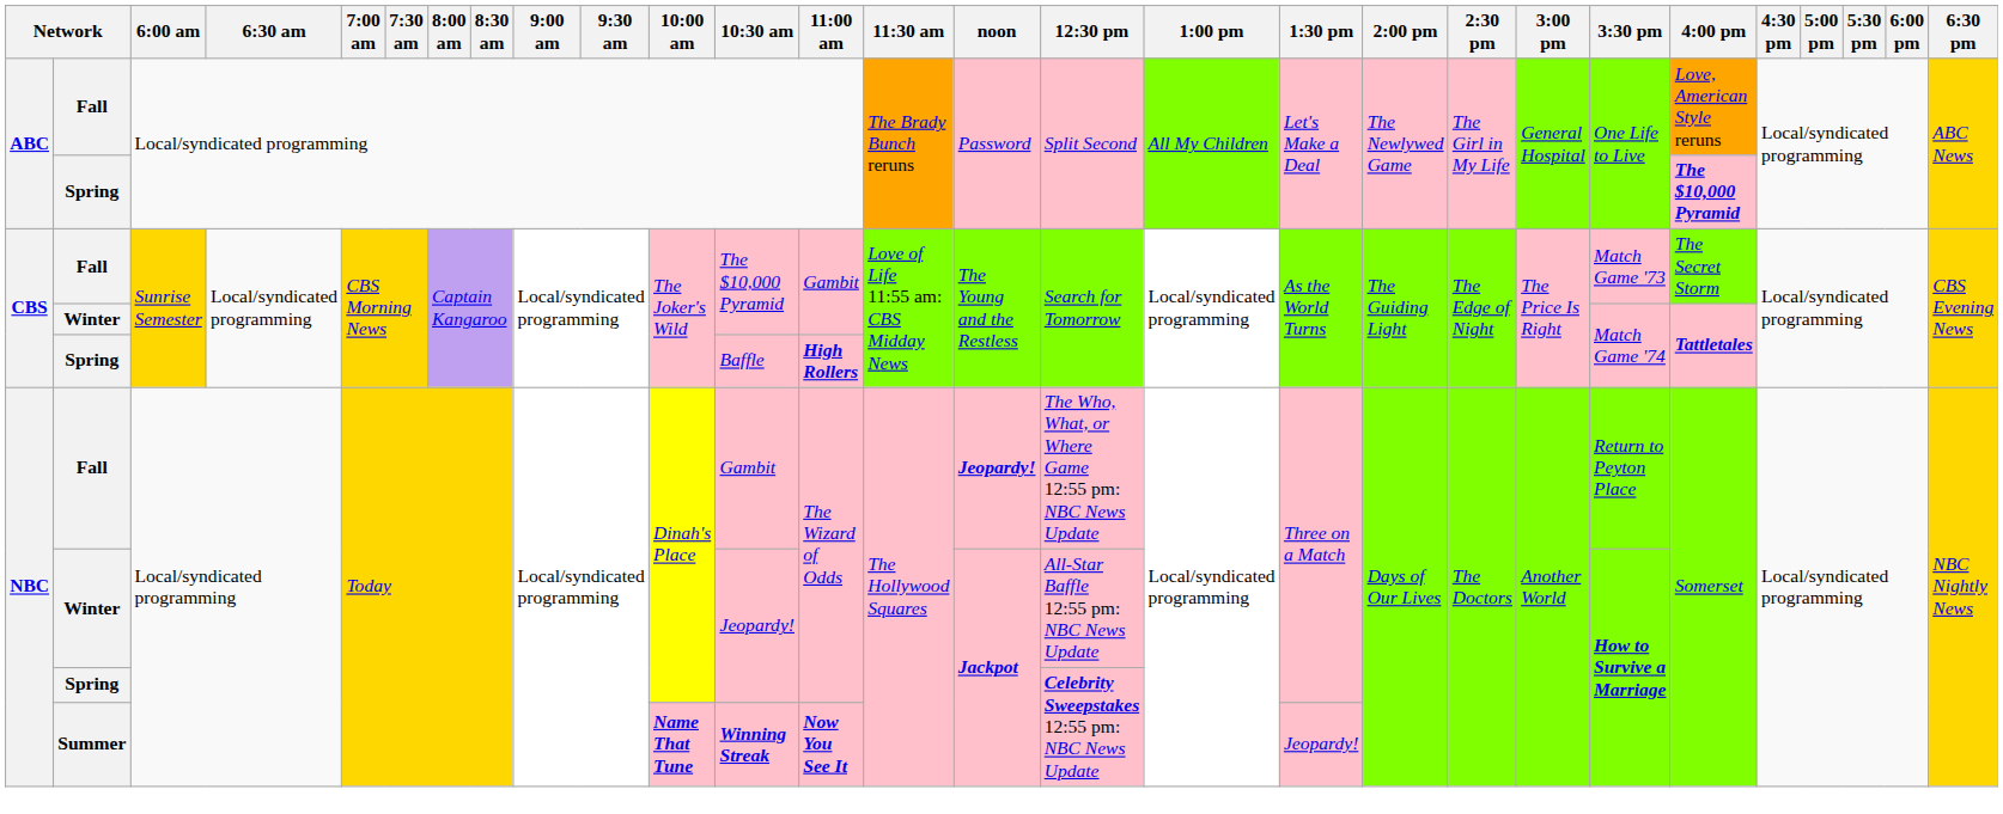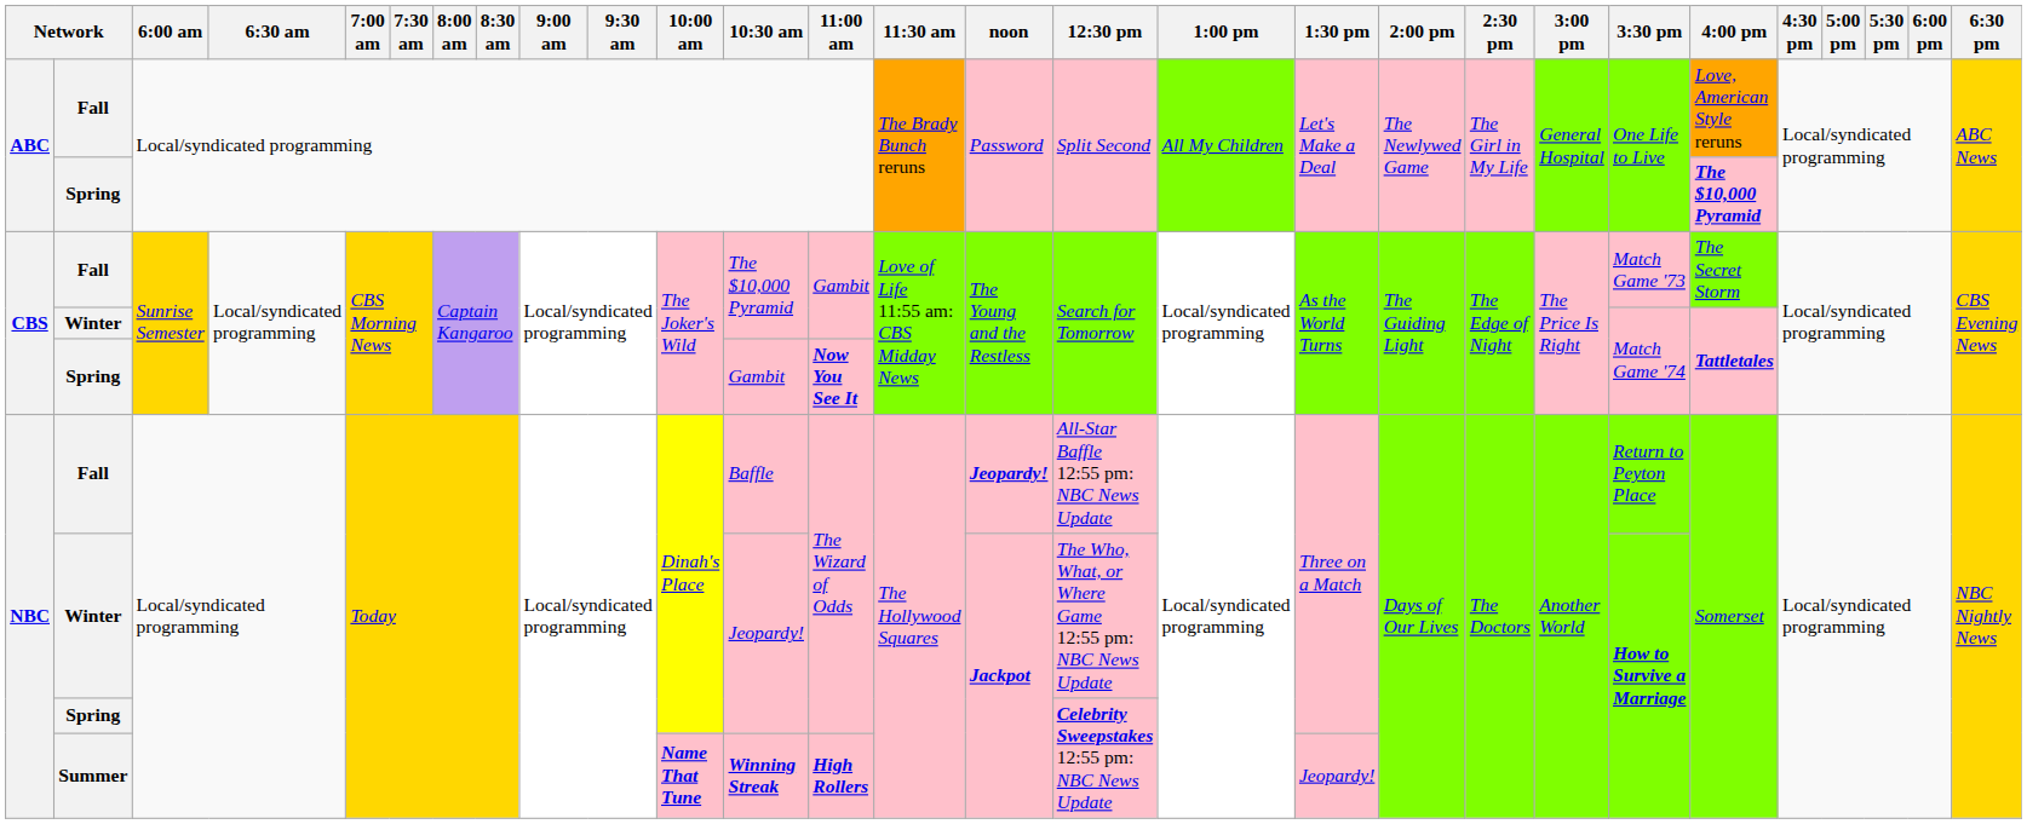CBS / Spring | 10:30 am: Baffle -> Gambit
CBS / Spring | 11:00 am: High Rollers -> Now You See It
NBC / Fall | 10:30 am: Gambit -> Baffle
NBC / Fall | 12:30 pm: The Who, What, or Where Game 12:55 pm: NBC News Update -> All-Star Baffle 12:55 pm: NBC News Update
NBC / Winter | 12:30 pm: All-Star Baffle 12:55 pm: NBC News Update -> The Who, What, or Where Game 12:55 pm: NBC News Update
Summer | 11:00 am: Now You See It -> High Rollers
